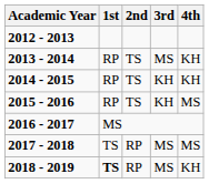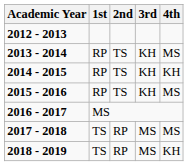2013 - 2014 | 3rd: MS -> KH
2013 - 2014 | 4th: KH -> MS
2018 - 2019 | 1st: bold -> normal
